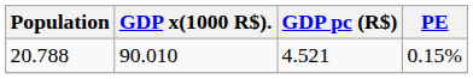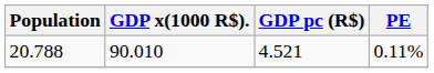20.788 | PE: 0.15% -> 0.11%
